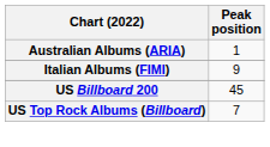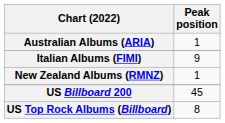+ row: New Zealand Albums (RMNZ) | 1
US Top Rock Albums (Billboard) | Peak position: 7 -> 8
